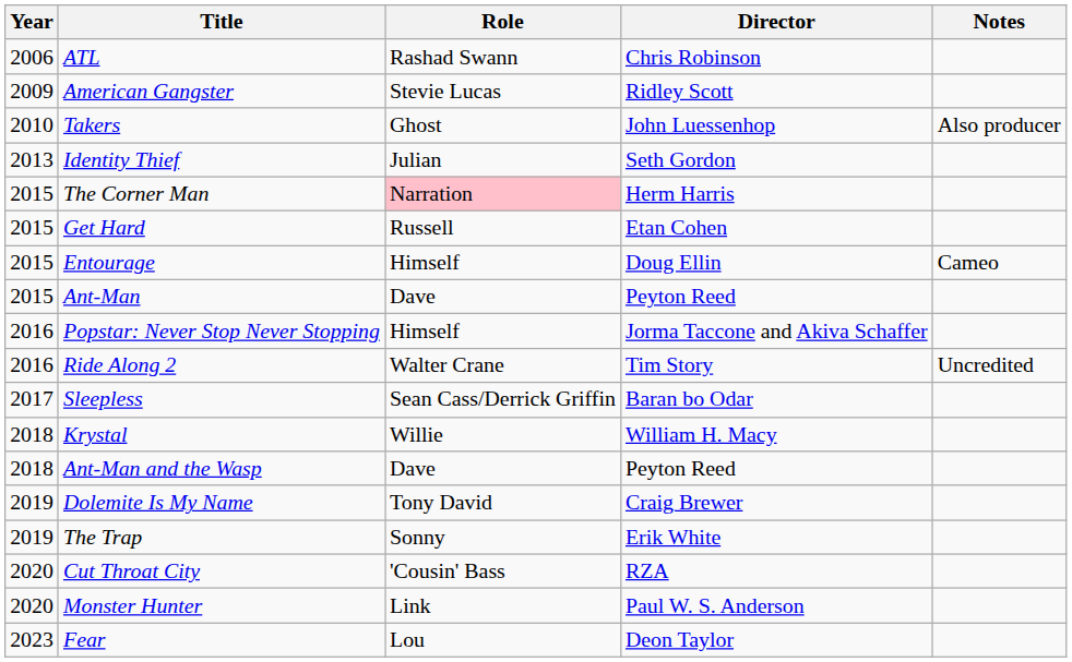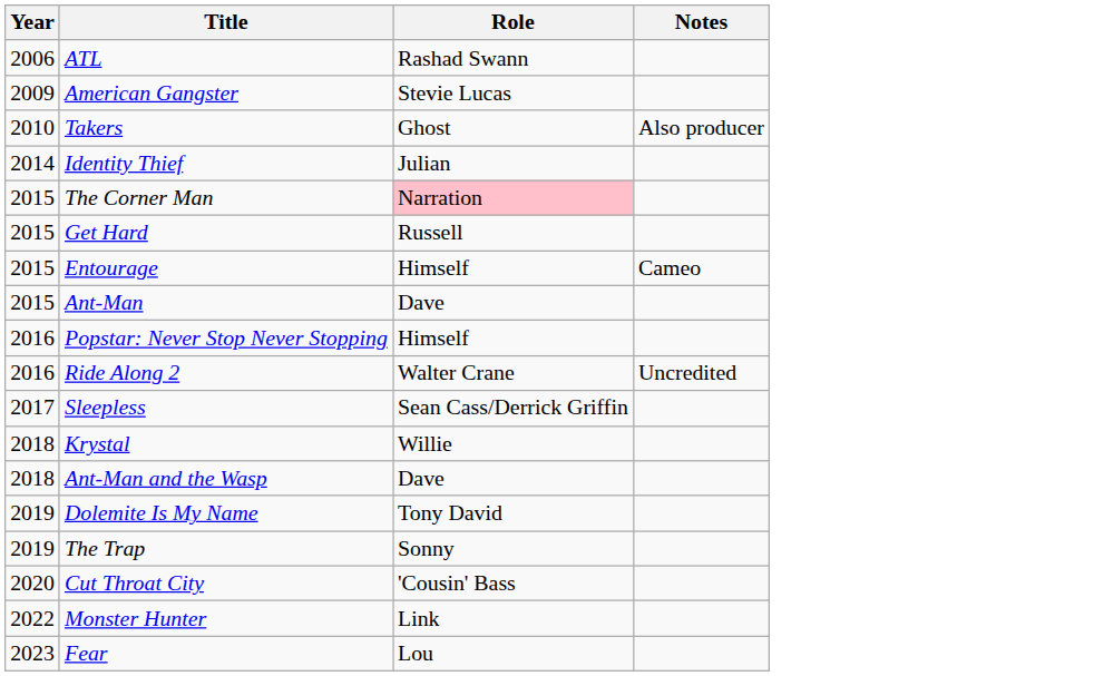- column: Director | Chris Robinson | Ridley Scott | John Luessenhop | Seth Gordon | Herm Harris | Etan Cohen | Doug Ellin | Peyton Reed | Jorma Taccone and Akiva Schaffer | Tim Story | Baran bo Odar | William H. Macy | Peyton Reed | Craig Brewer | Erik White | RZA | Paul W. S. Anderson | Deon Taylor
Identity Thief | Year: 2013 -> 2014
Monster Hunter | Year: 2020 -> 2022
